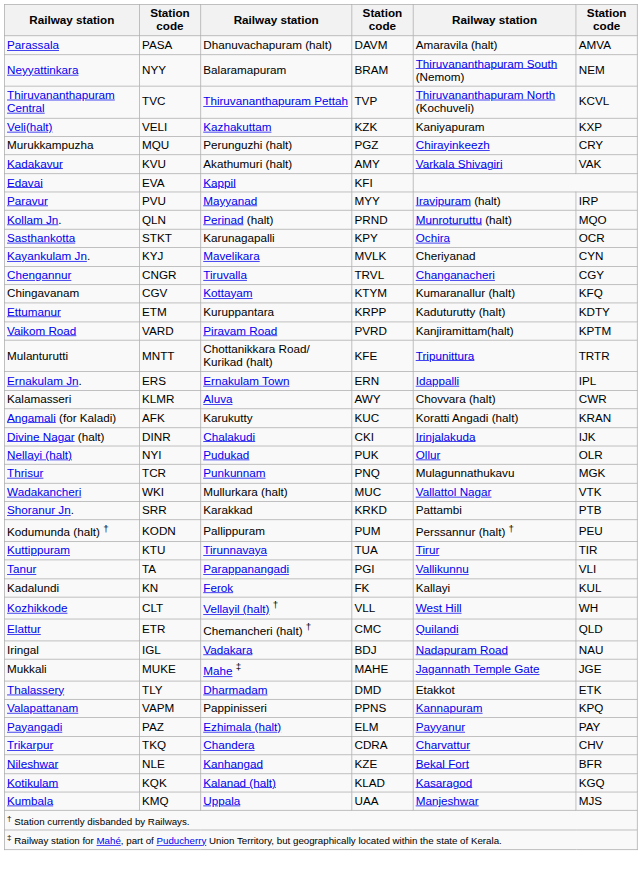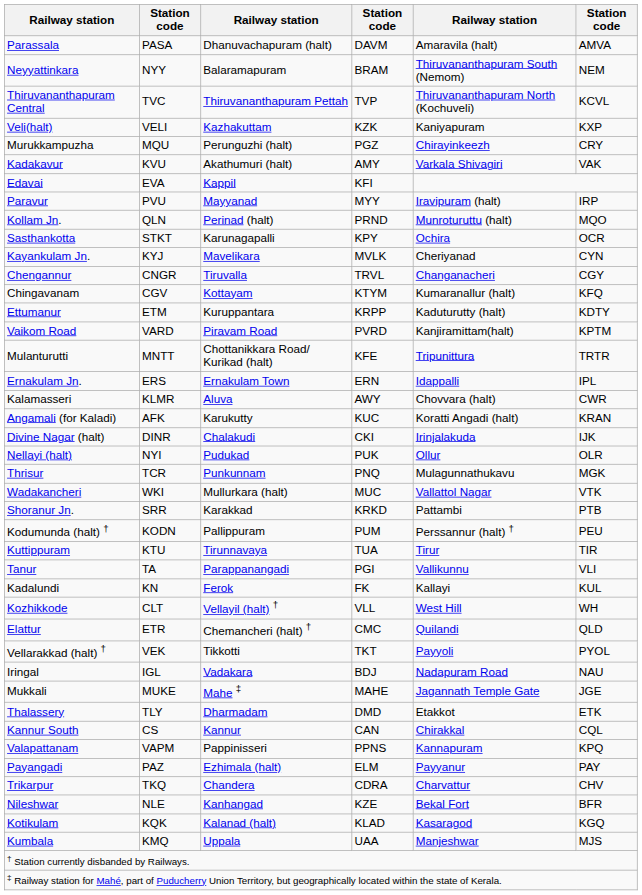+ row: Vellarakkad (halt) † | VEK | Tikkotti | TKT | Payyoli | PYOL
+ row: Kannur South | CS | Kannur | CAN | Chirakkal | CQL
